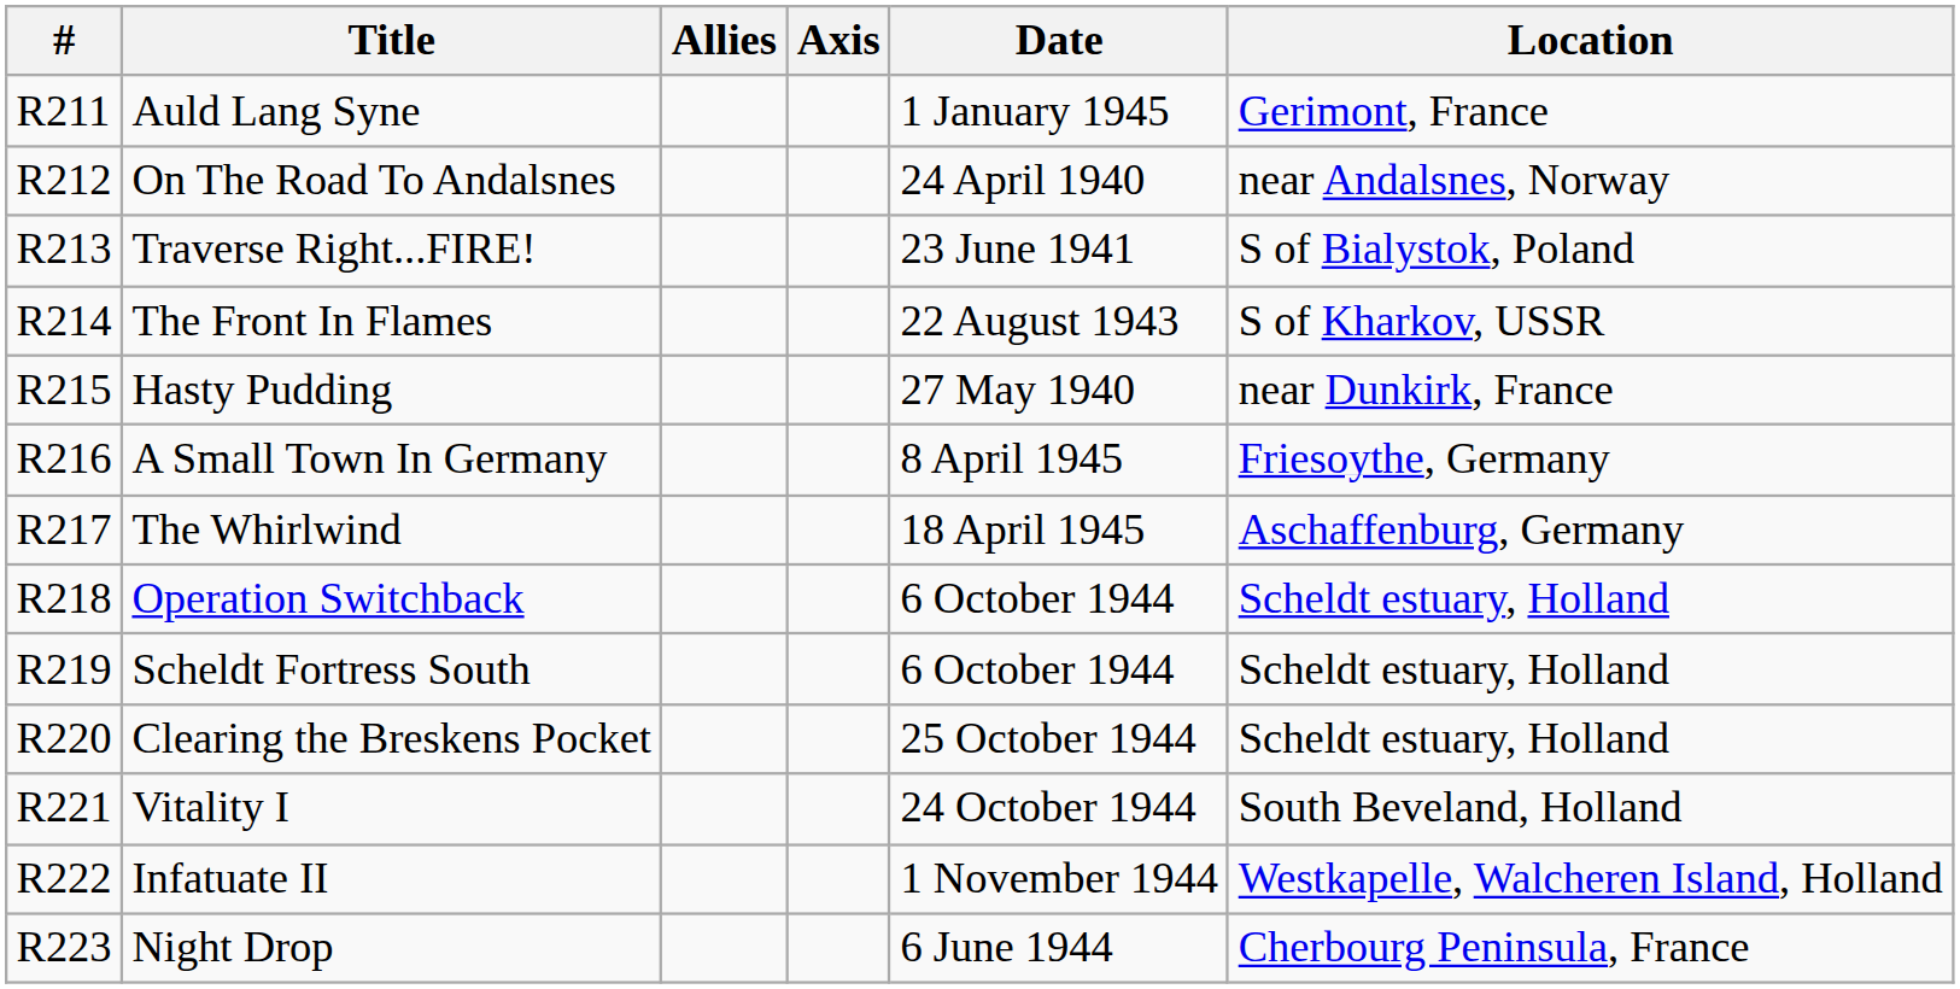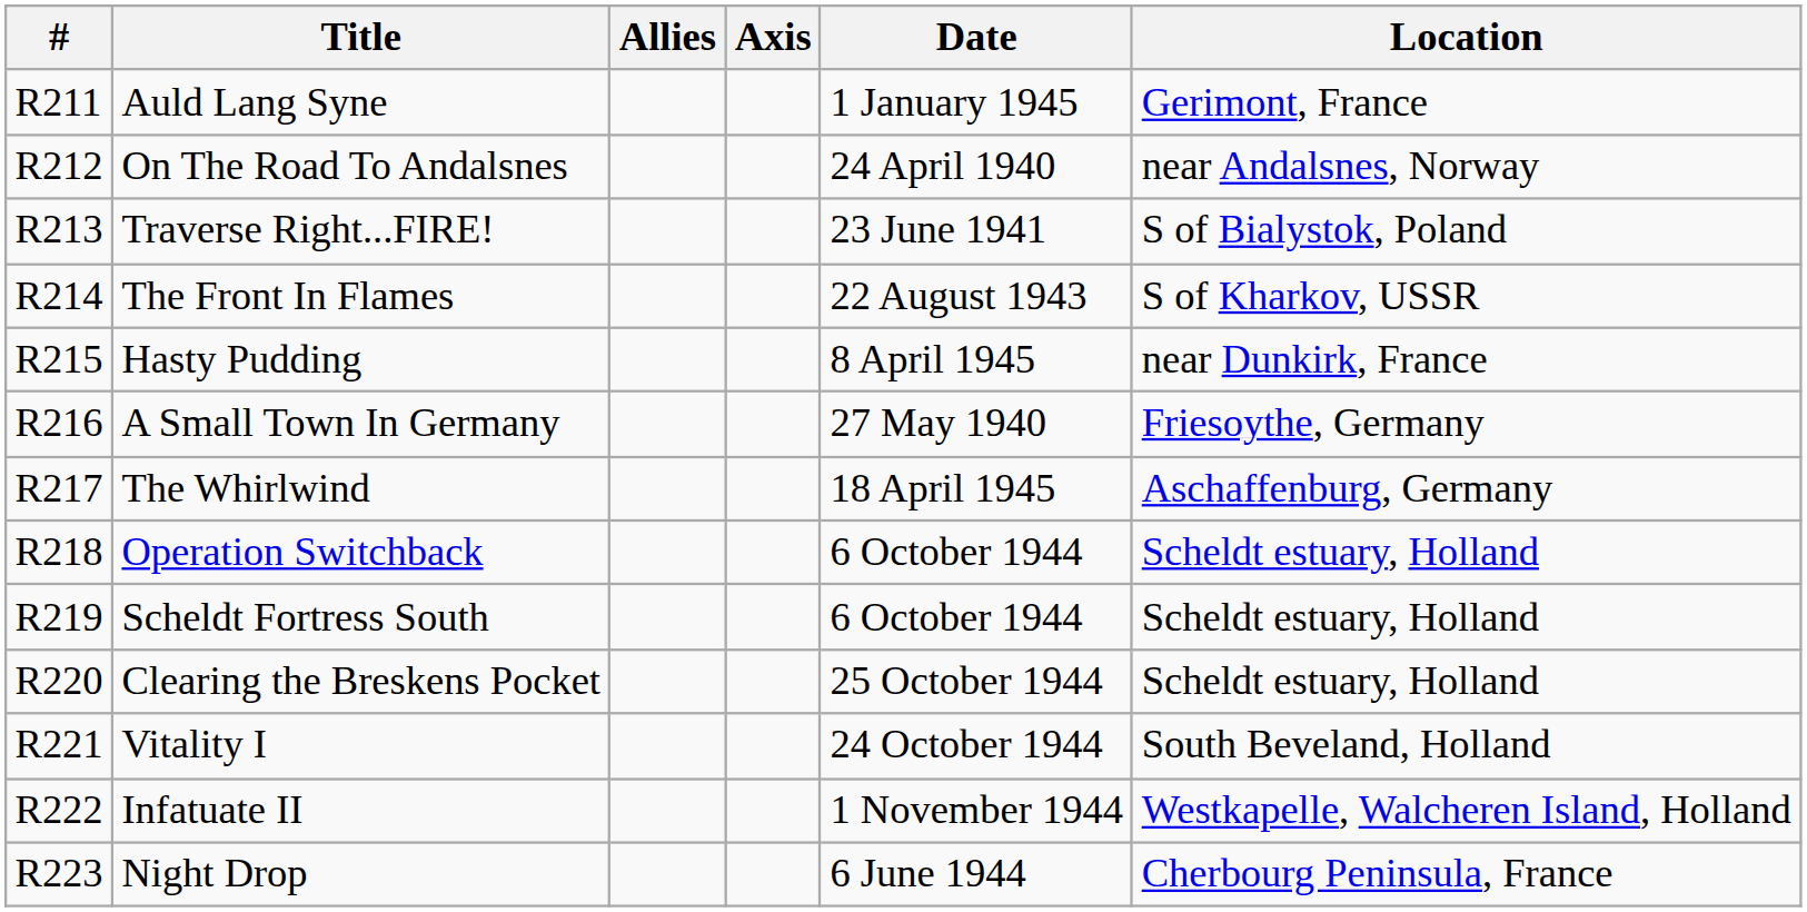Hasty Pudding | Date: 27 May 1940 -> 8 April 1945
A Small Town In Germany | Date: 8 April 1945 -> 27 May 1940
